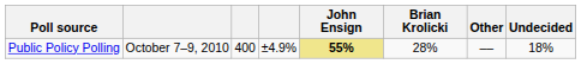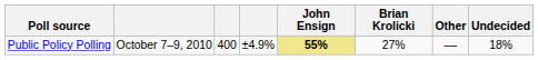Public Policy Polling | Brian Krolicki: 28% -> 27%
